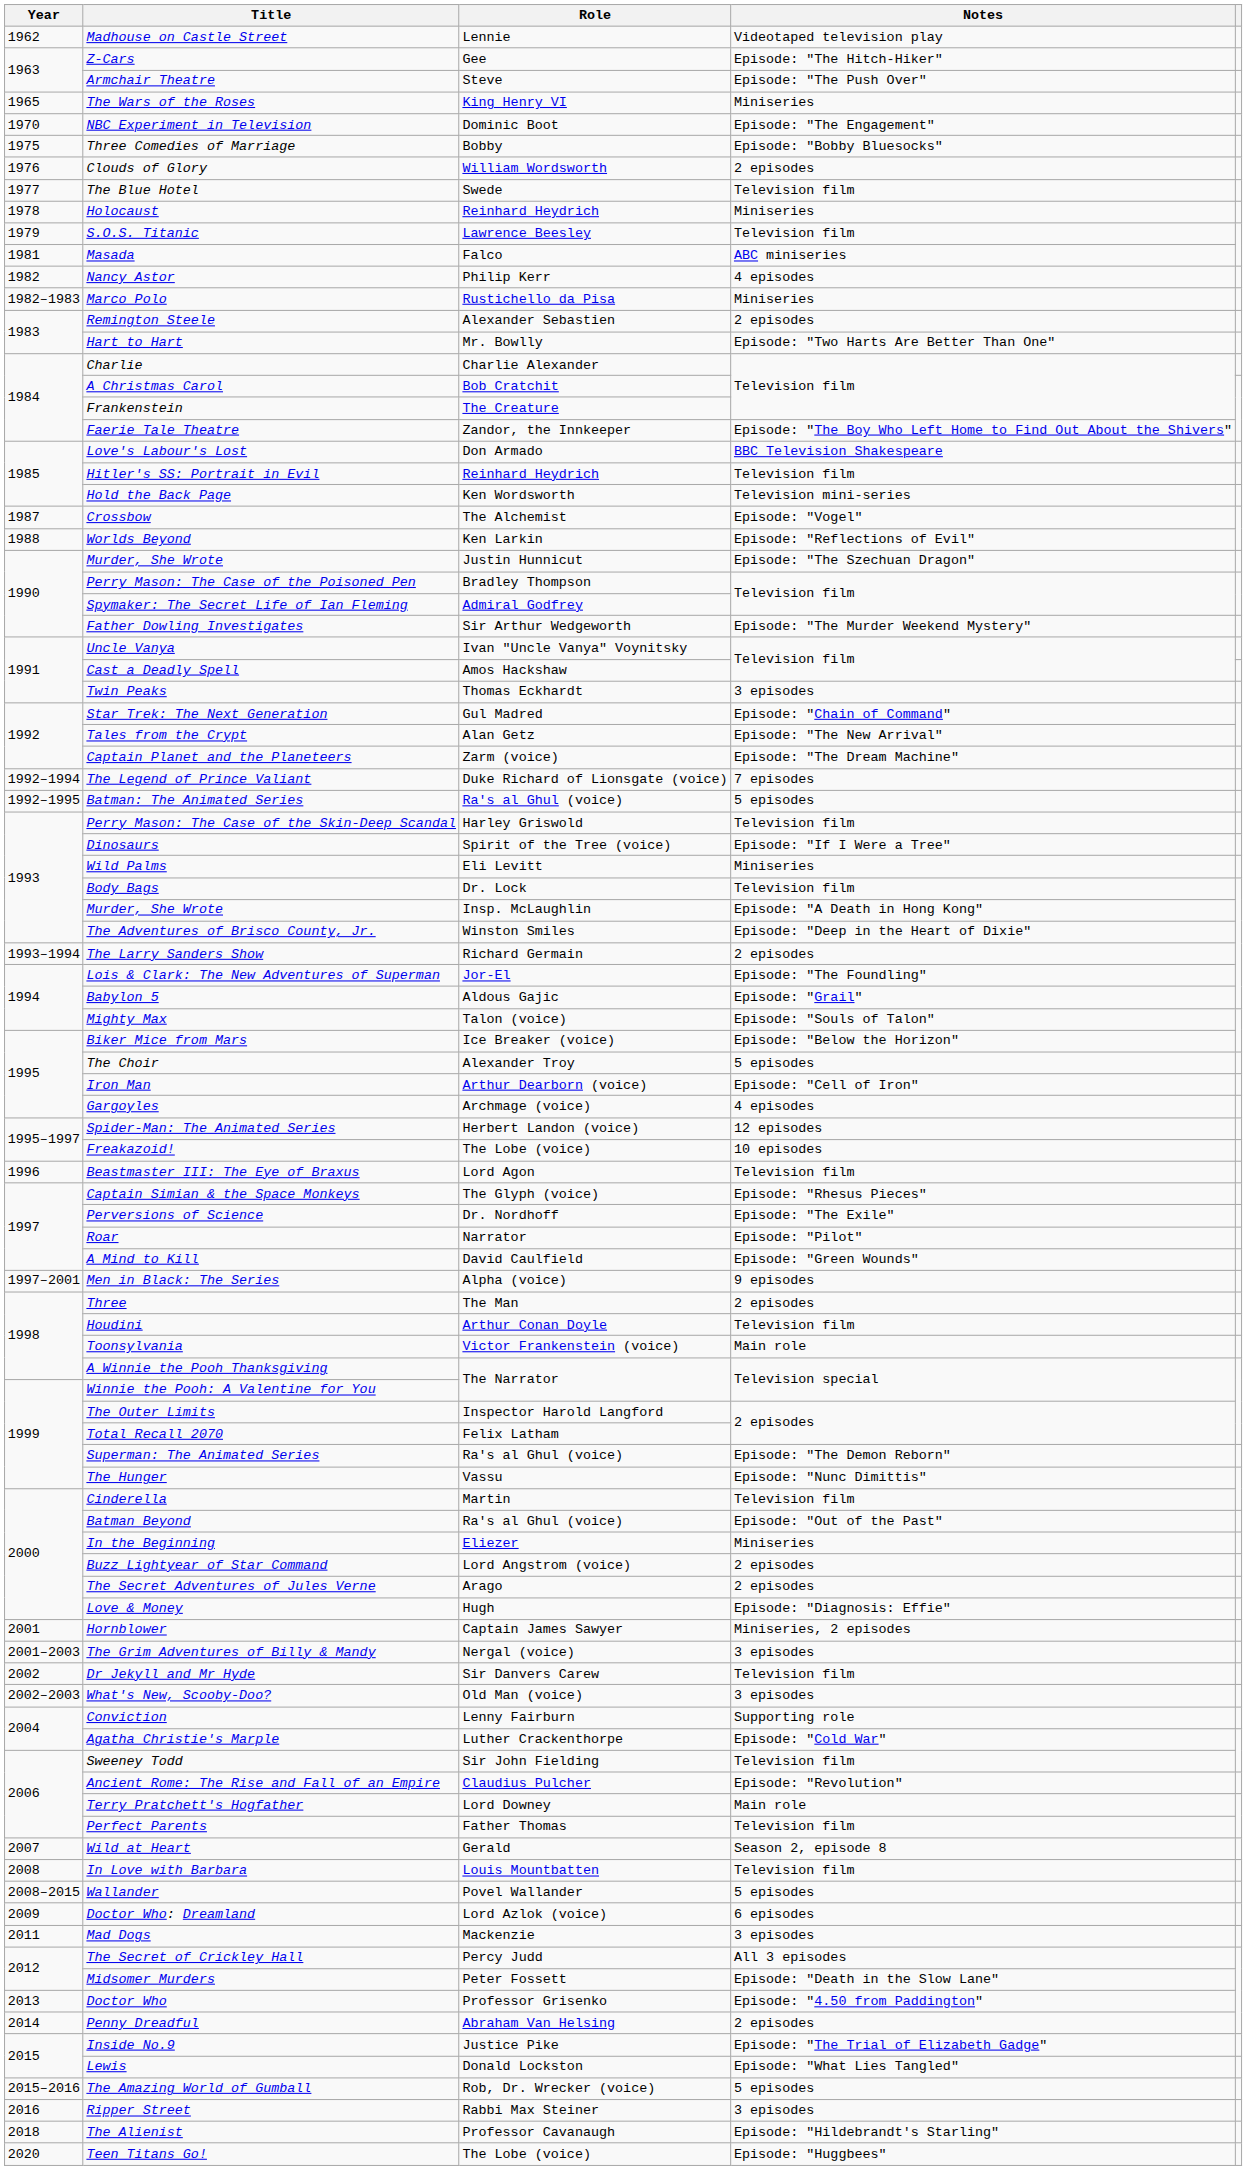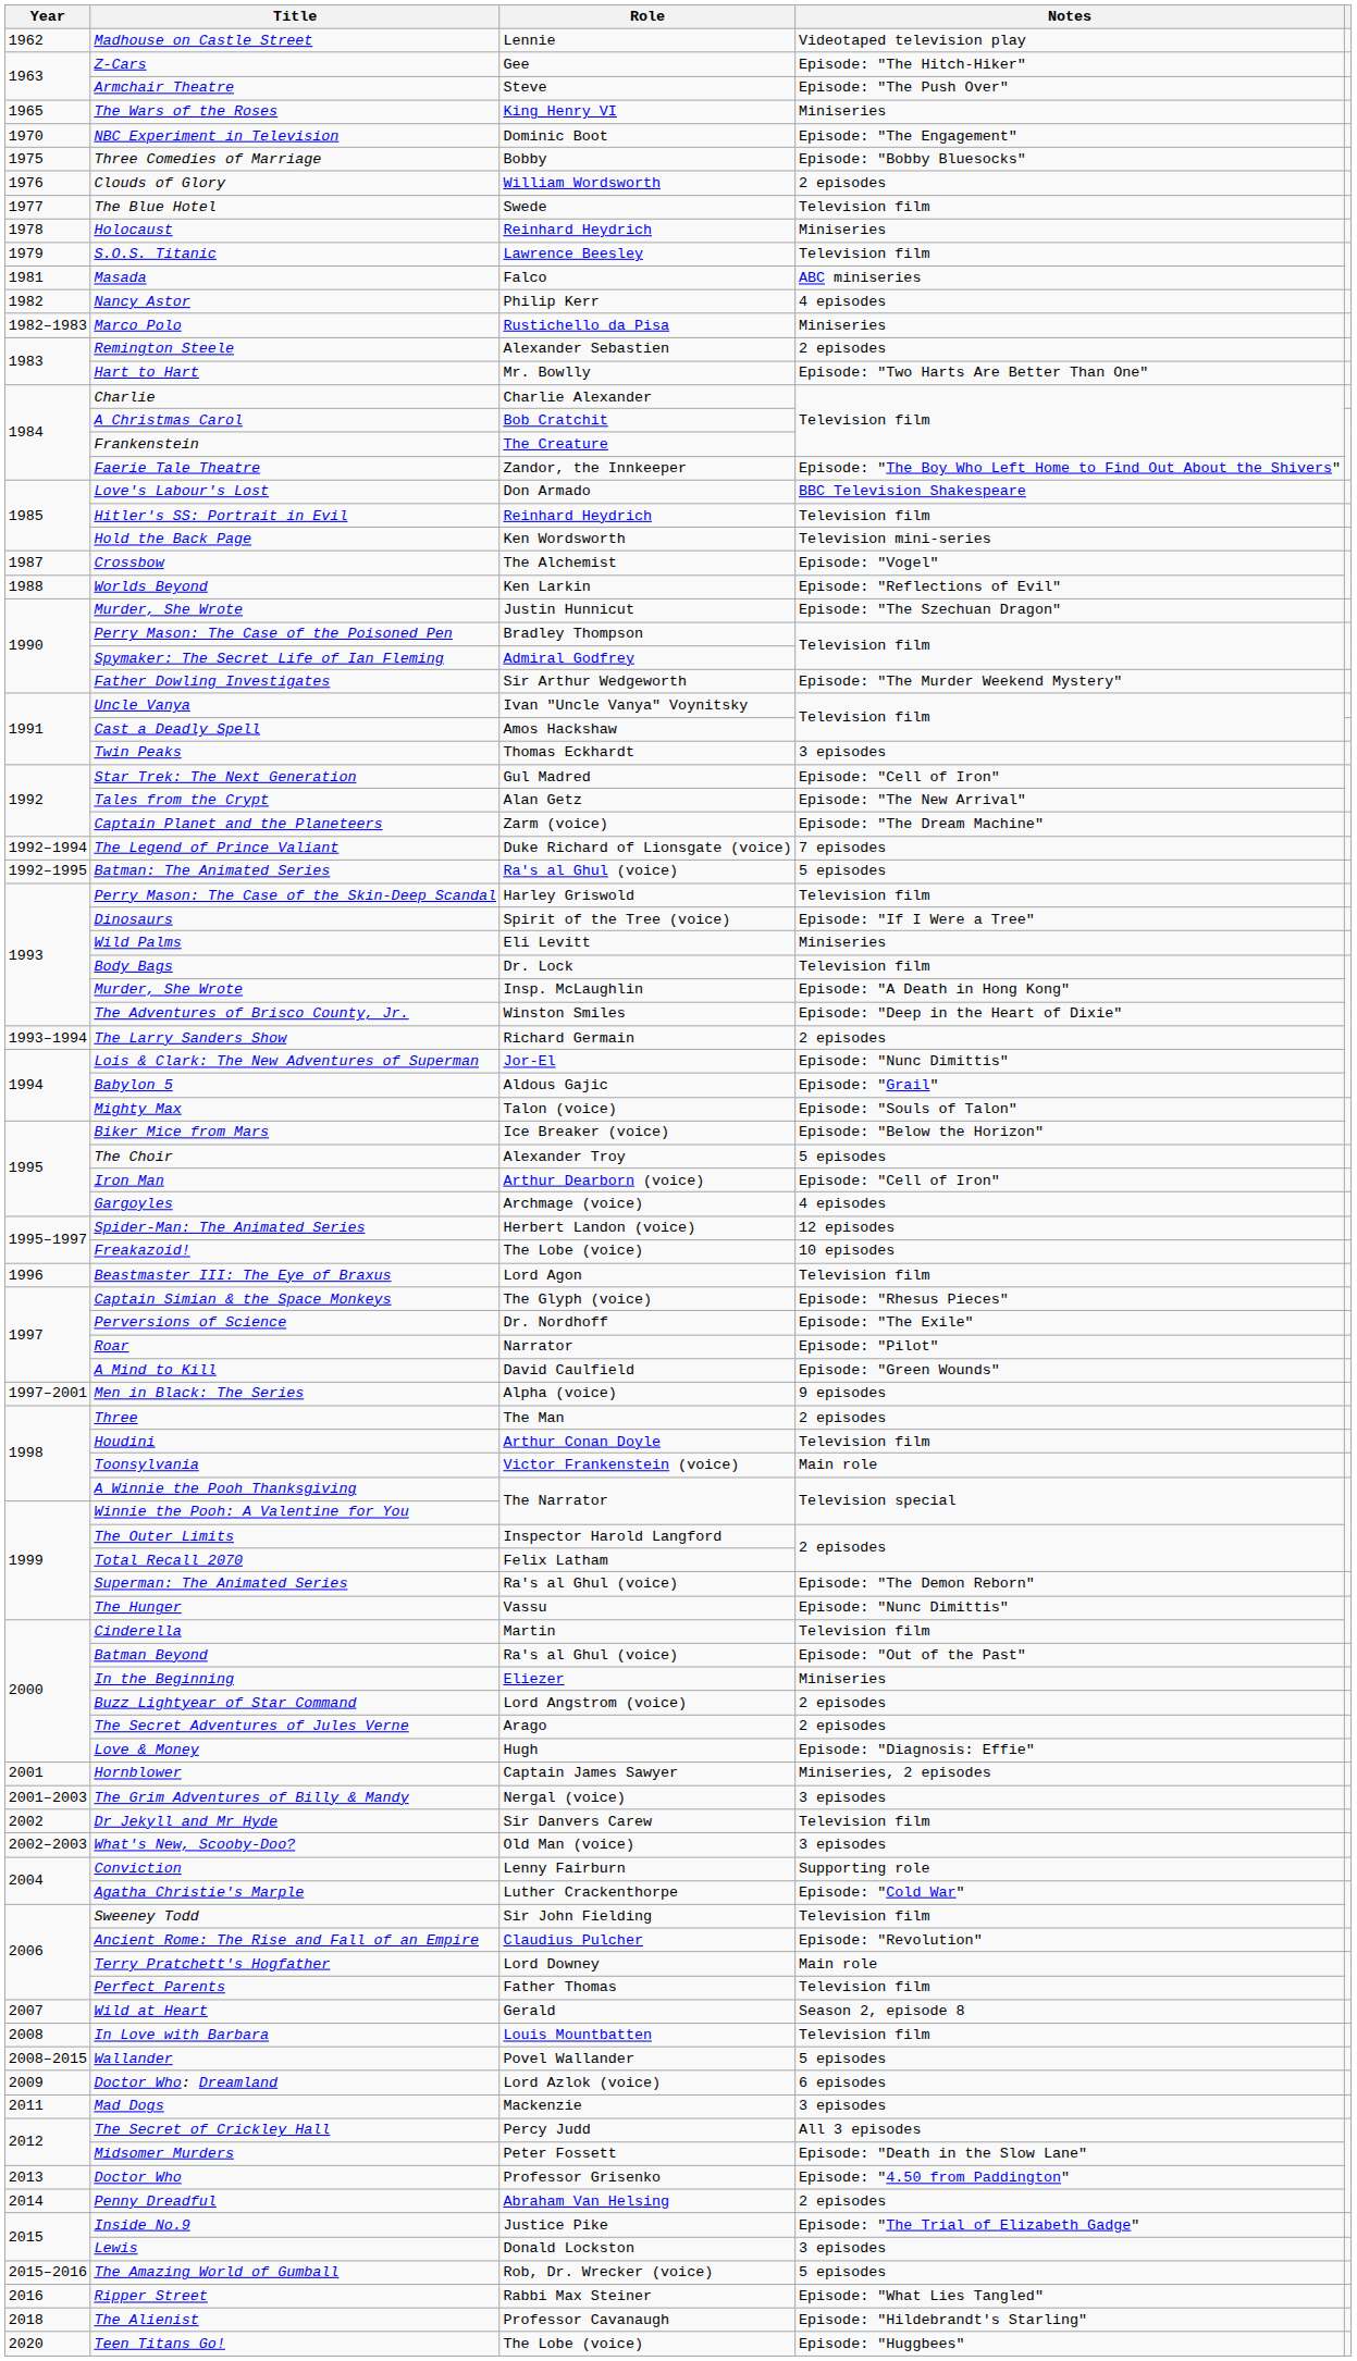Star Trek: The Next Generation | Notes: Episode: "Chain of Command" -> Episode: "Cell of Iron"
Lois & Clark: The New Adventures of Superman | Notes: Episode: "The Foundling" -> Episode: "Nunc Dimittis"
Lewis | Notes: Episode: "What Lies Tangled" -> 3 episodes
Ripper Street | Notes: 3 episodes -> Episode: "What Lies Tangled"
